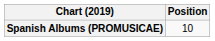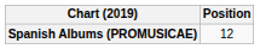Spanish Albums (PROMUSICAE) | Position: 10 -> 12
